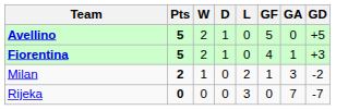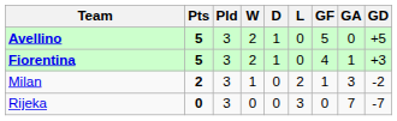+ column: Pld | 3 | 3 | 3 | 3
